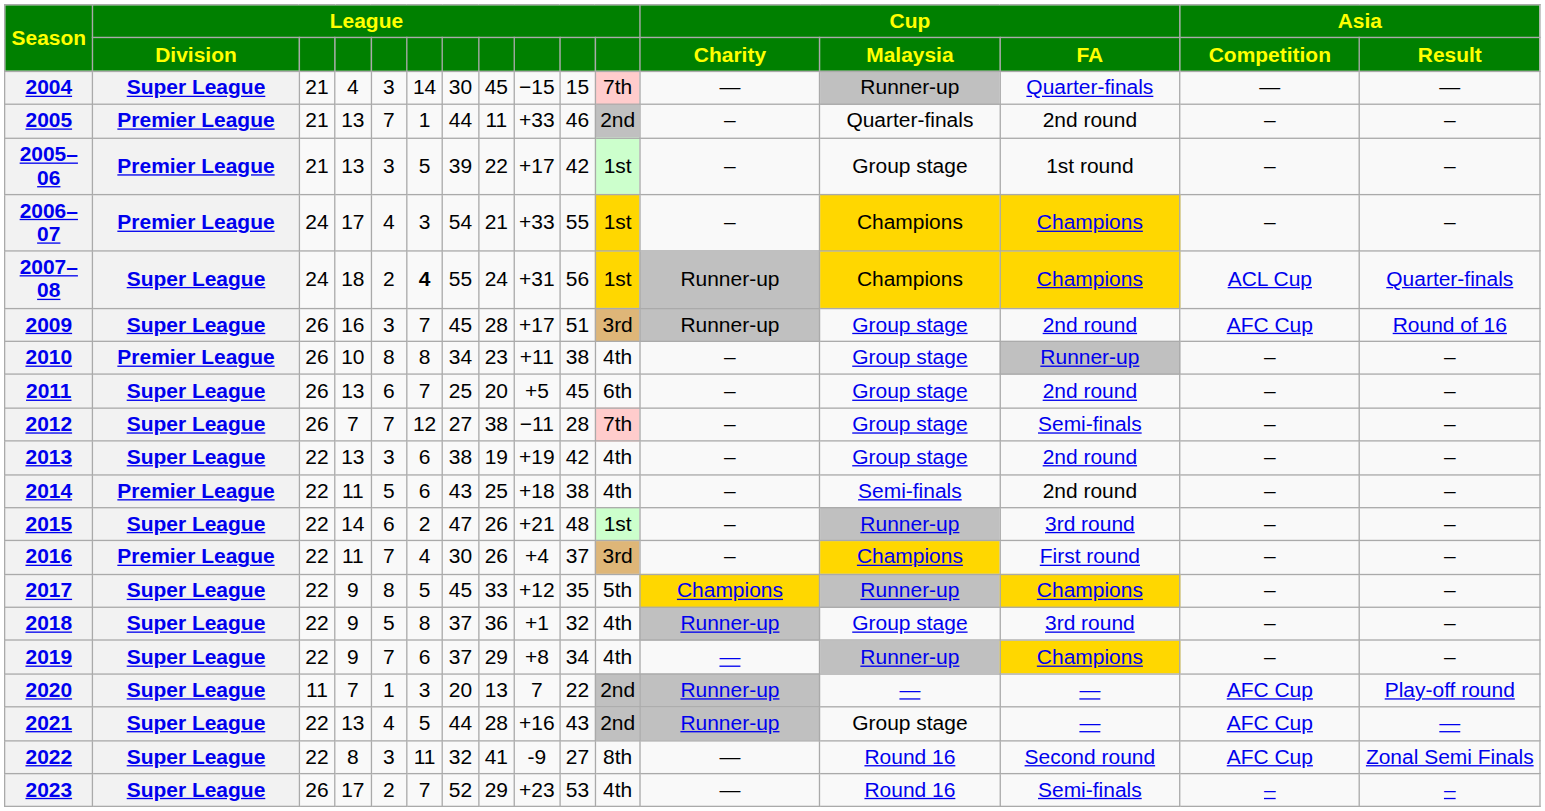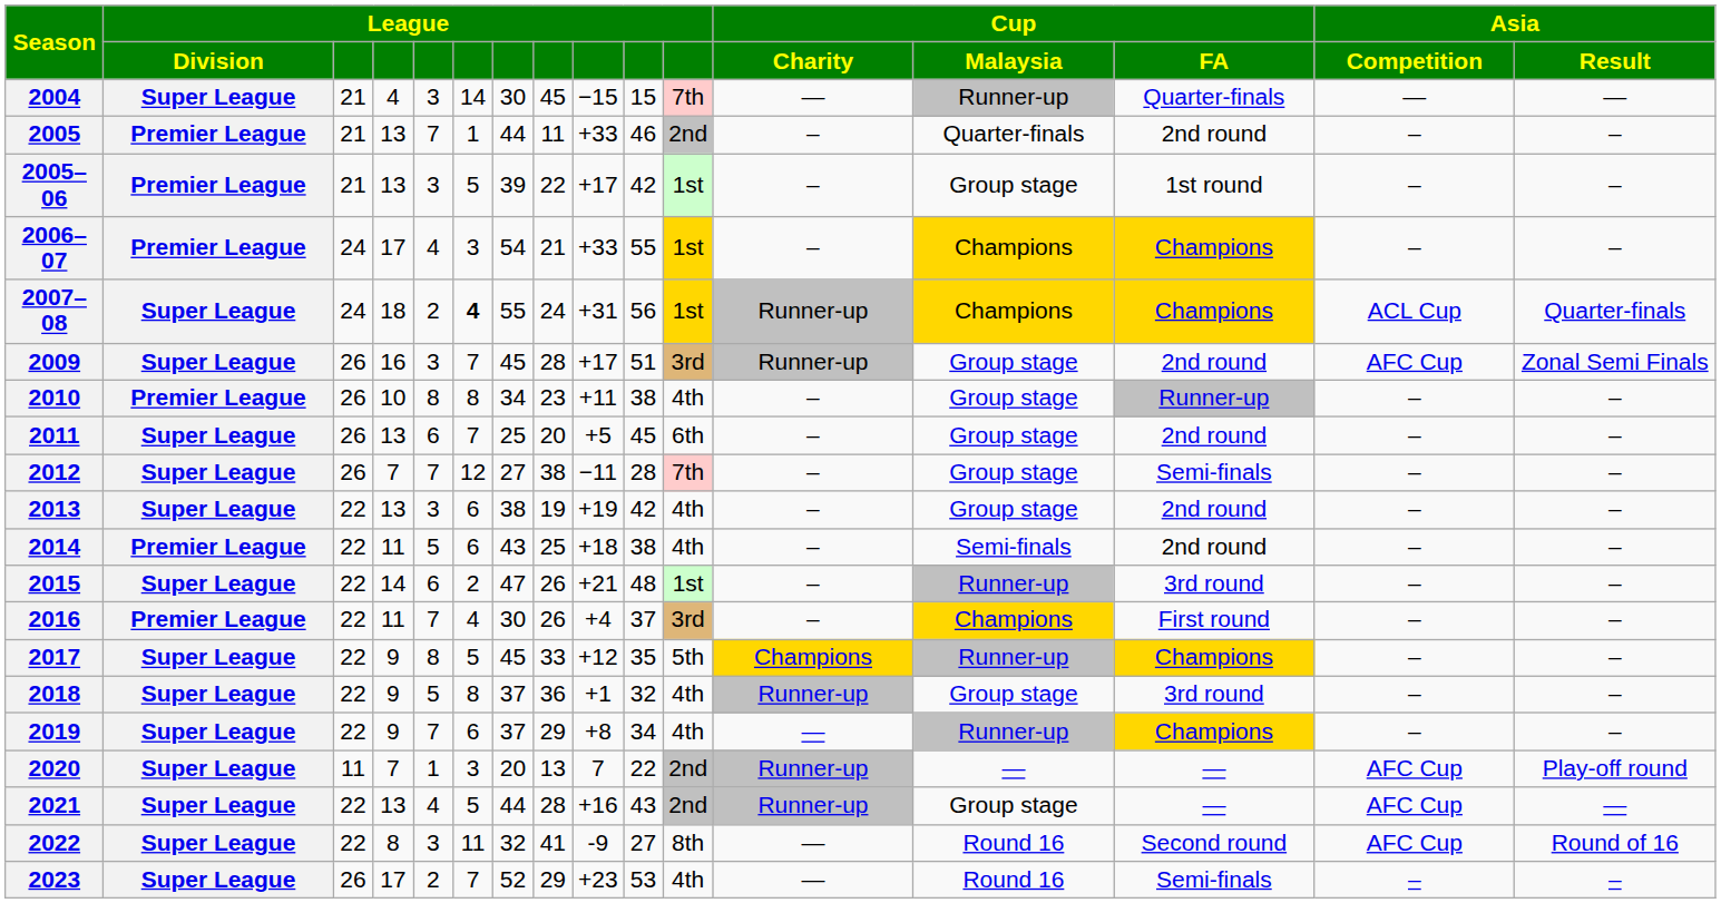2009 | Asia / Result: Round of 16 -> Zonal Semi Finals
2022 | Asia / Result: Zonal Semi Finals -> Round of 16
